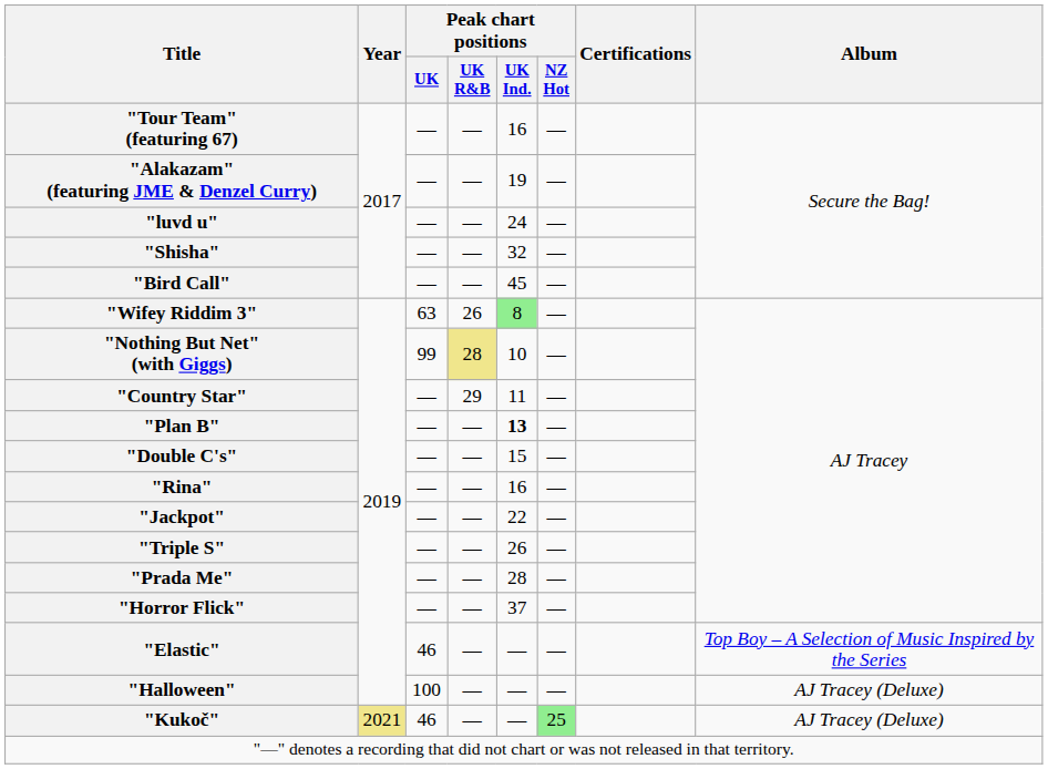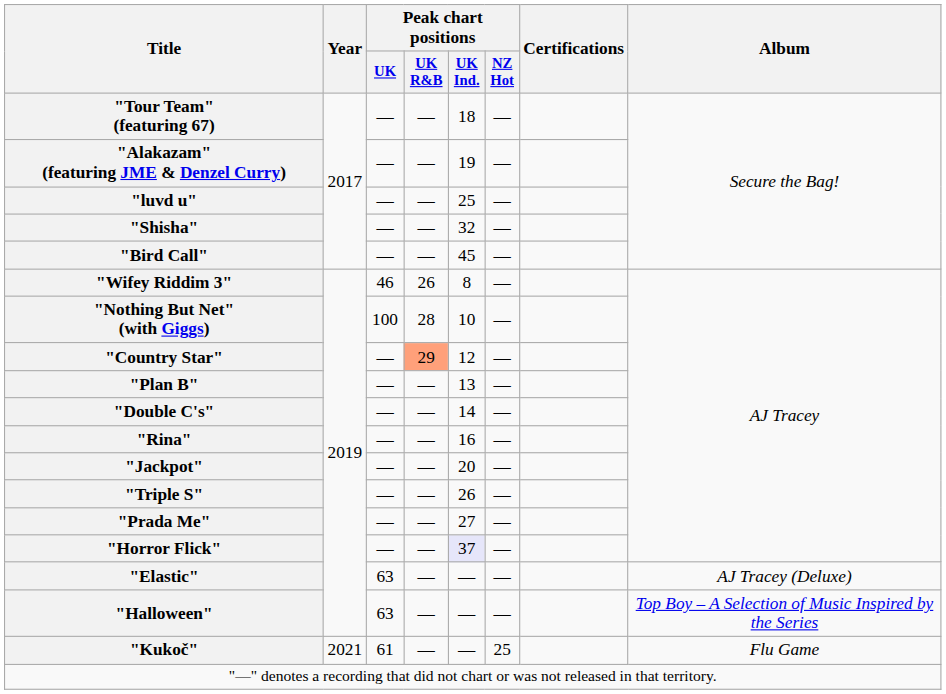"Tour Team" (featuring 67) | Peak chart positions / UK Ind.: 16 -> 18
"luvd u" | Peak chart positions / UK Ind.: 24 -> 25
"Wifey Riddim 3" | Peak chart positions / UK: 63 -> 46
"Wifey Riddim 3" | Peak chart positions / UK Ind.: lightgreen background -> no background
"Nothing But Net" (with Giggs) | Peak chart positions / UK: 99 -> 100
"Nothing But Net" (with Giggs) | Peak chart positions / UK R&B: khaki background -> no background
"Country Star" | Peak chart positions / UK R&B: no background -> lightsalmon background
"Country Star" | Peak chart positions / UK Ind.: 11 -> 12
"Plan B" | Peak chart positions / UK Ind.: bold -> normal
"Double C's" | Peak chart positions / UK Ind.: 15 -> 14
"Jackpot" | Peak chart positions / UK Ind.: 22 -> 20
"Prada Me" | Peak chart positions / UK Ind.: 28 -> 27
"Horror Flick" | Peak chart positions / UK Ind.: no background -> lavender background
"Elastic" | Peak chart positions / UK: 46 -> 63
"Elastic" | Album: Top Boy – A Selection of Music Inspired by the Series -> AJ Tracey (Deluxe)
"Halloween" | Peak chart positions / UK: 100 -> 63
"Halloween" | Album: AJ Tracey (Deluxe) -> Top Boy – A Selection of Music Inspired by the Series
"Kukoč" | Year: khaki background -> no background
"Kukoč" | Peak chart positions / UK: 46 -> 61
"Kukoč" | Peak chart positions / NZ Hot: lightgreen background -> no background
"Kukoč" | Album: AJ Tracey (Deluxe) -> Flu Game
